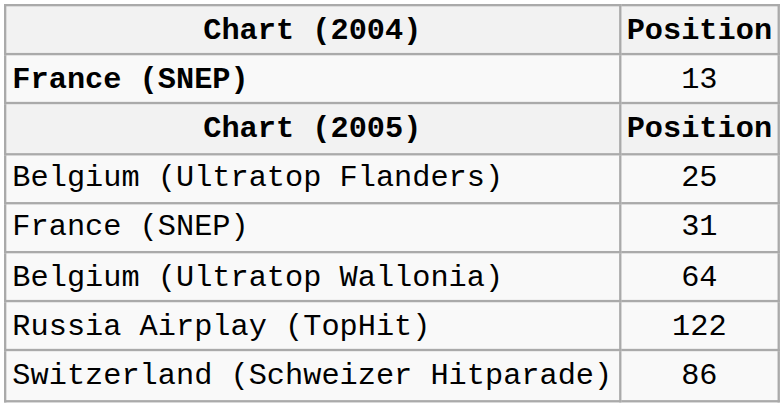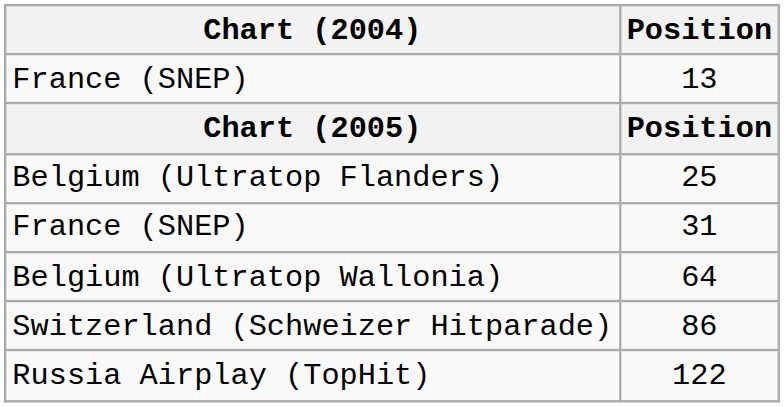13 | Chart (2004): bold -> normal
rows swapped: 122 <-> 86
